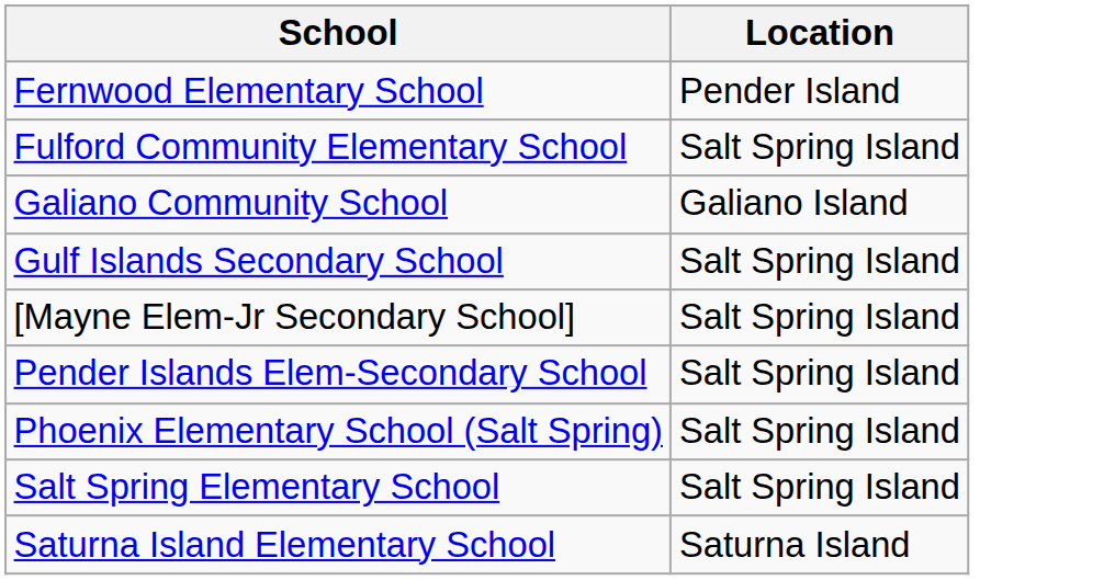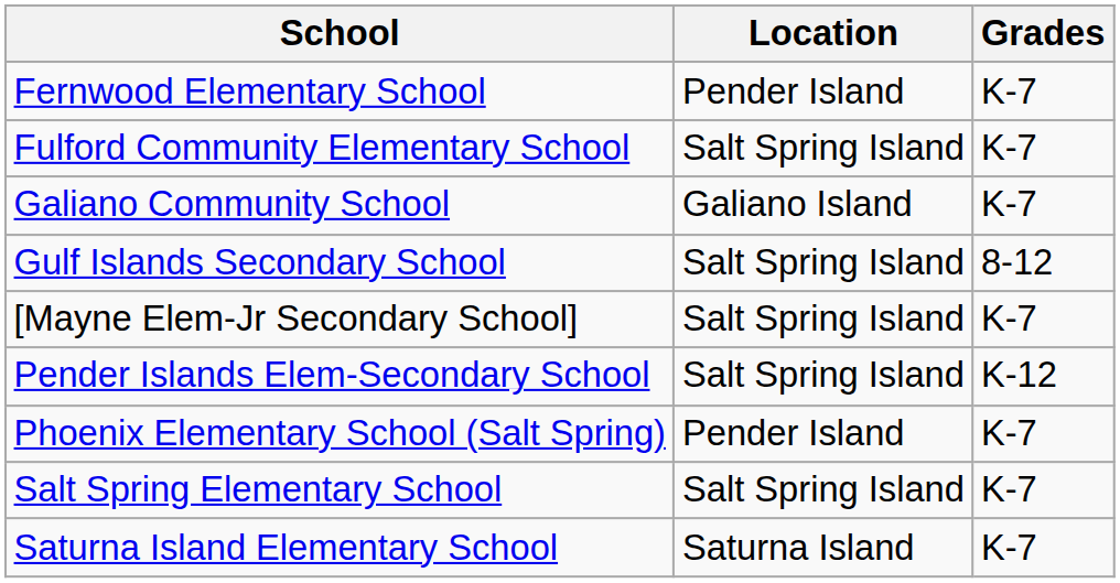+ column: Grades | K-7 | K-7 | K-7 | 8-12 | K-7 | K-12 | K-7 | K-7 | K-7
Phoenix Elementary School (Salt Spring) | Location: Salt Spring Island -> Pender Island
